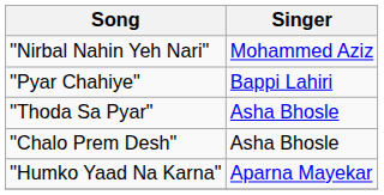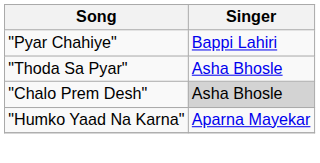- row: "Nirbal Nahin Yeh Nari" | Mohammed Aziz
"Chalo Prem Desh" | Singer: no background -> lightgrey background
